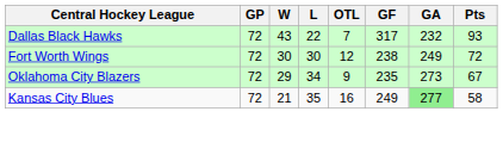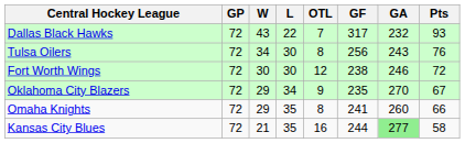+ row: Tulsa Oilers | 72 | 34 | 30 | 8 | 256 | 243 | 76
Fort Worth Wings | GA: 249 -> 246
Oklahoma City Blazers | GA: 273 -> 270
+ row: Omaha Knights | 72 | 29 | 35 | 8 | 241 | 260 | 66
Kansas City Blues | GF: 249 -> 244
